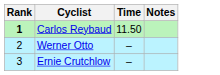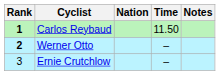+ column: Nation
Werner Otto | Rank: normal -> bold
